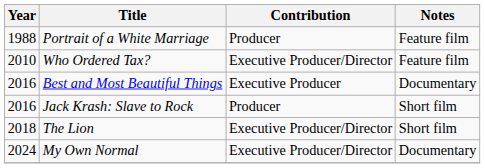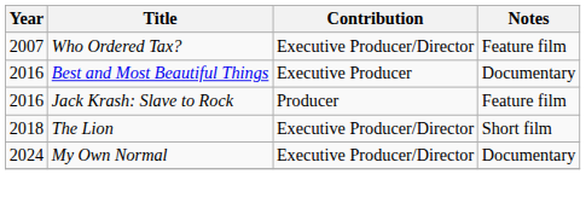- row: 1988 | Portrait of a White Marriage | Producer | Feature film
Who Ordered Tax? | Year: 2010 -> 2007
Jack Krash: Slave to Rock | Notes: Short film -> Feature film
